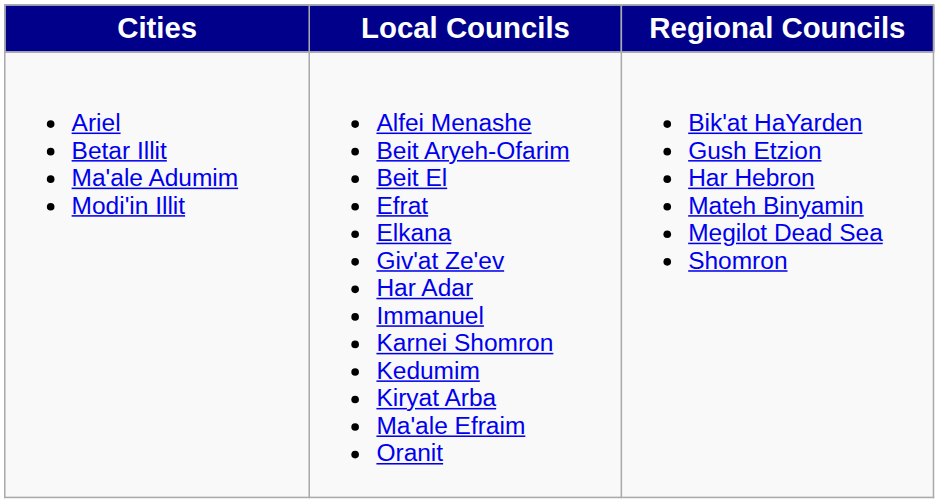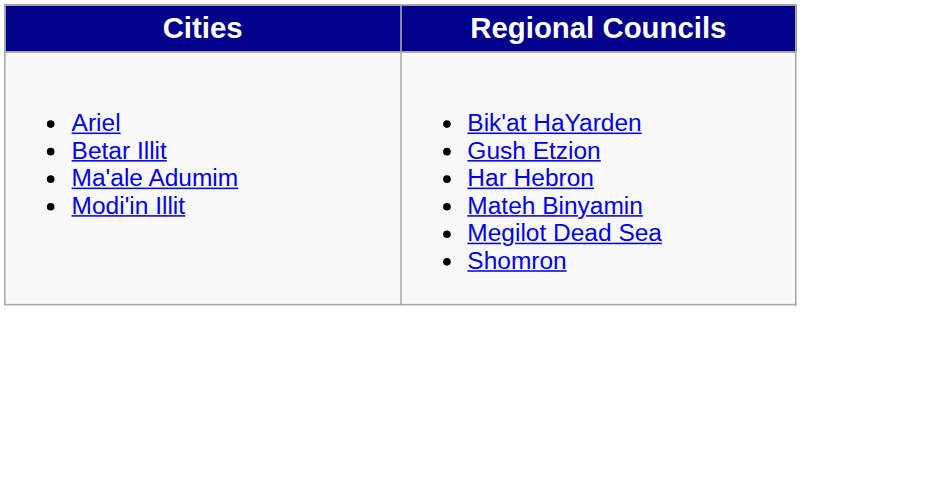- column: Local Councils | Alfei Menashe Beit Aryeh-Ofarim Beit El Efrat Elkana Giv'at Ze'ev Har Adar Immanuel Karnei Shomron Kedumim Kiryat Arba Ma'ale Efraim Oranit
